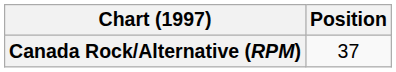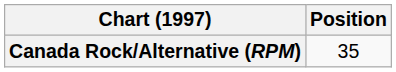Canada Rock/Alternative (RPM) | Position: 37 -> 35
